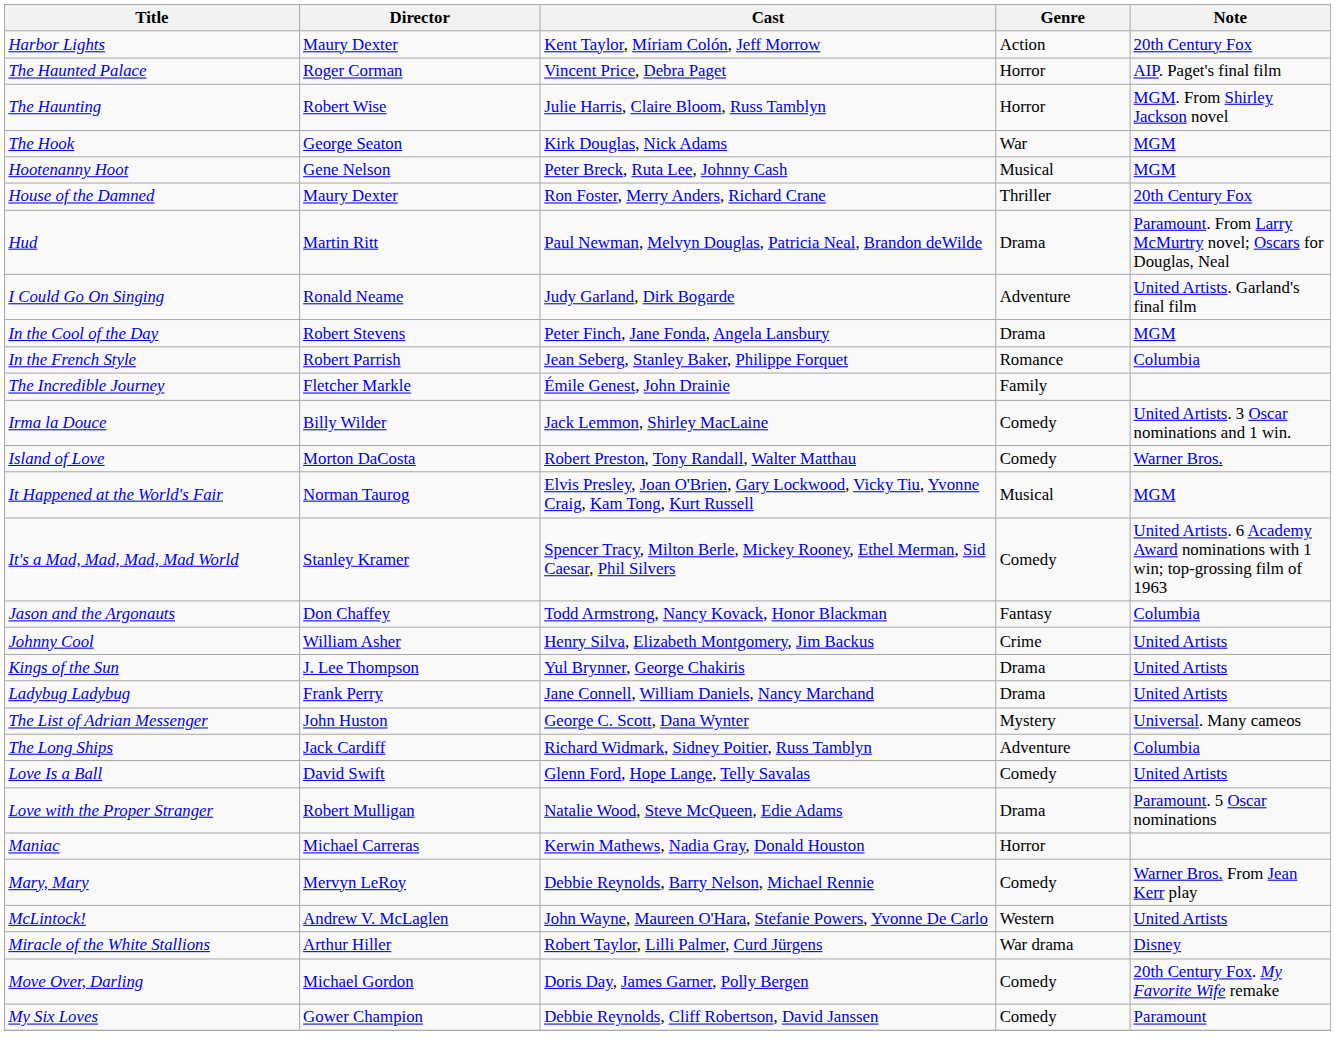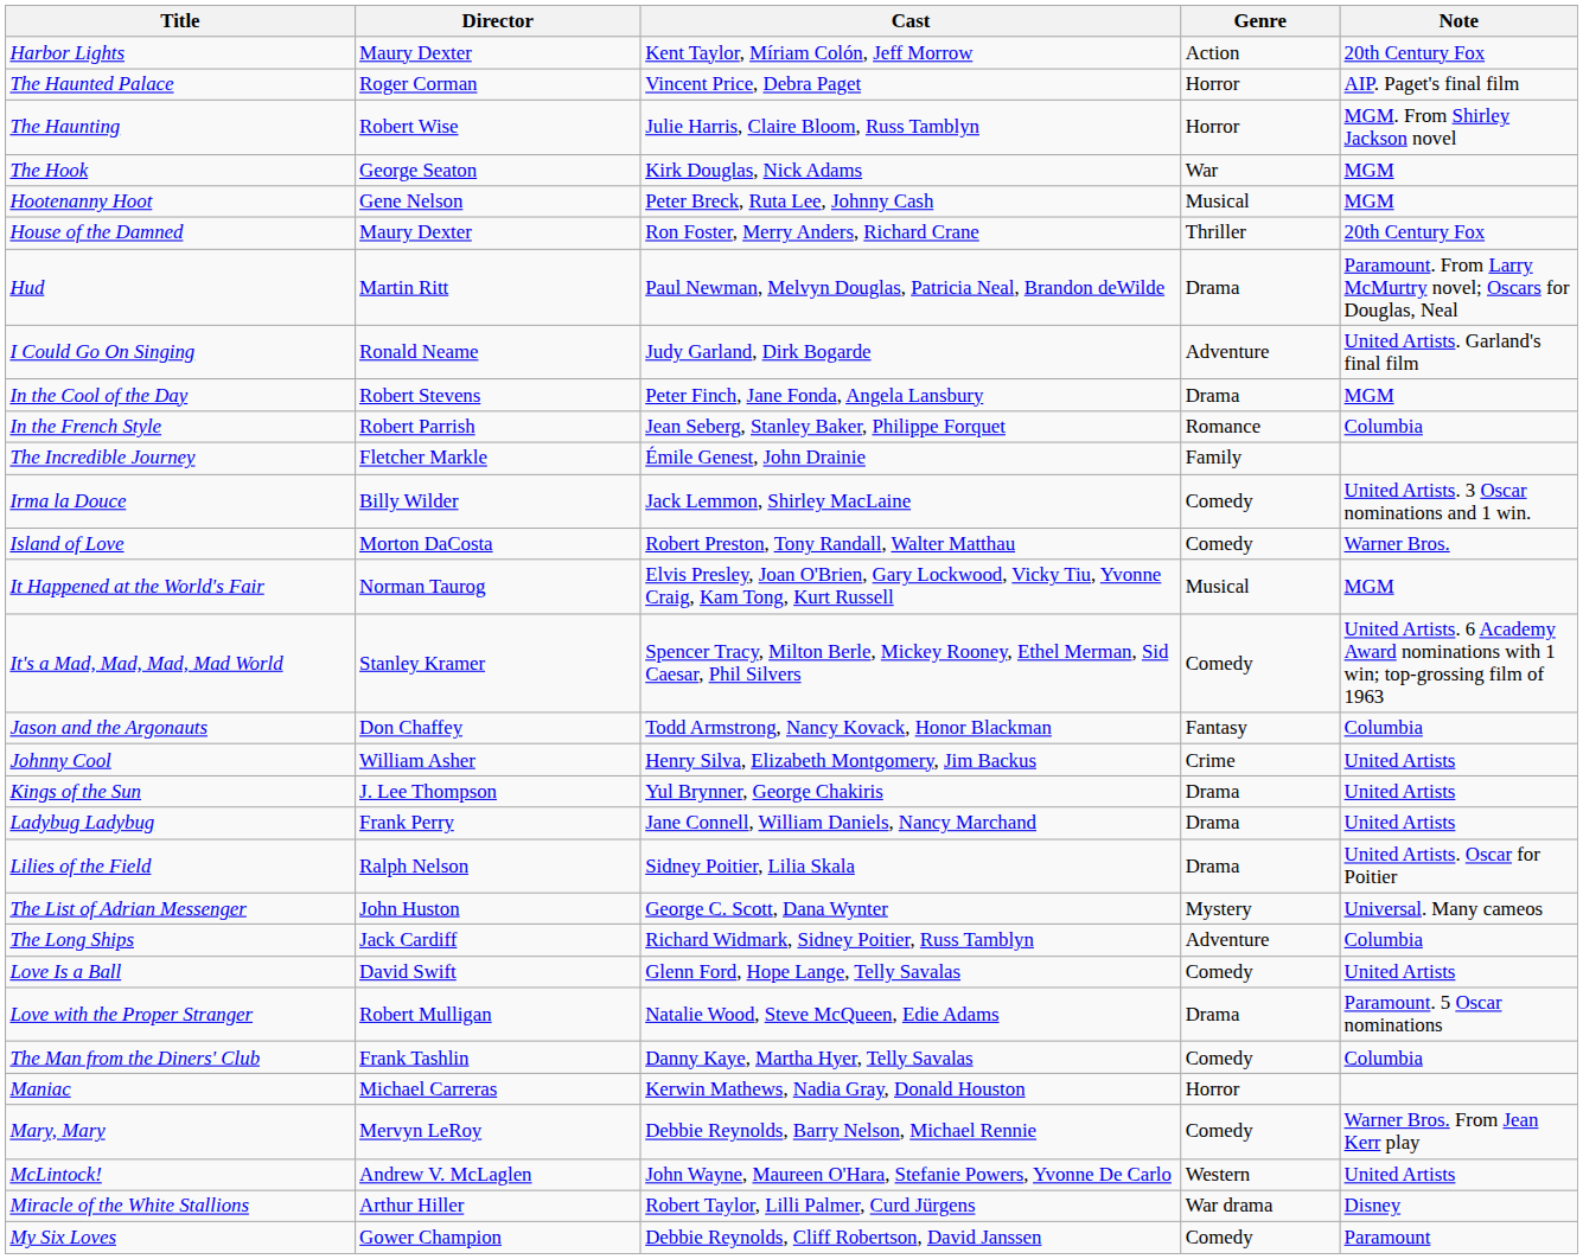+ row: Lilies of the Field | Ralph Nelson | Sidney Poitier, Lilia Skala | Drama | United Artists. Oscar for Poitier
+ row: The Man from the Diners' Club | Frank Tashlin | Danny Kaye, Martha Hyer, Telly Savalas | Comedy | Columbia
- row: Move Over, Darling | Michael Gordon | Doris Day, James Garner, Polly Bergen | Comedy | 20th Century Fox. My Favorite Wife remake
